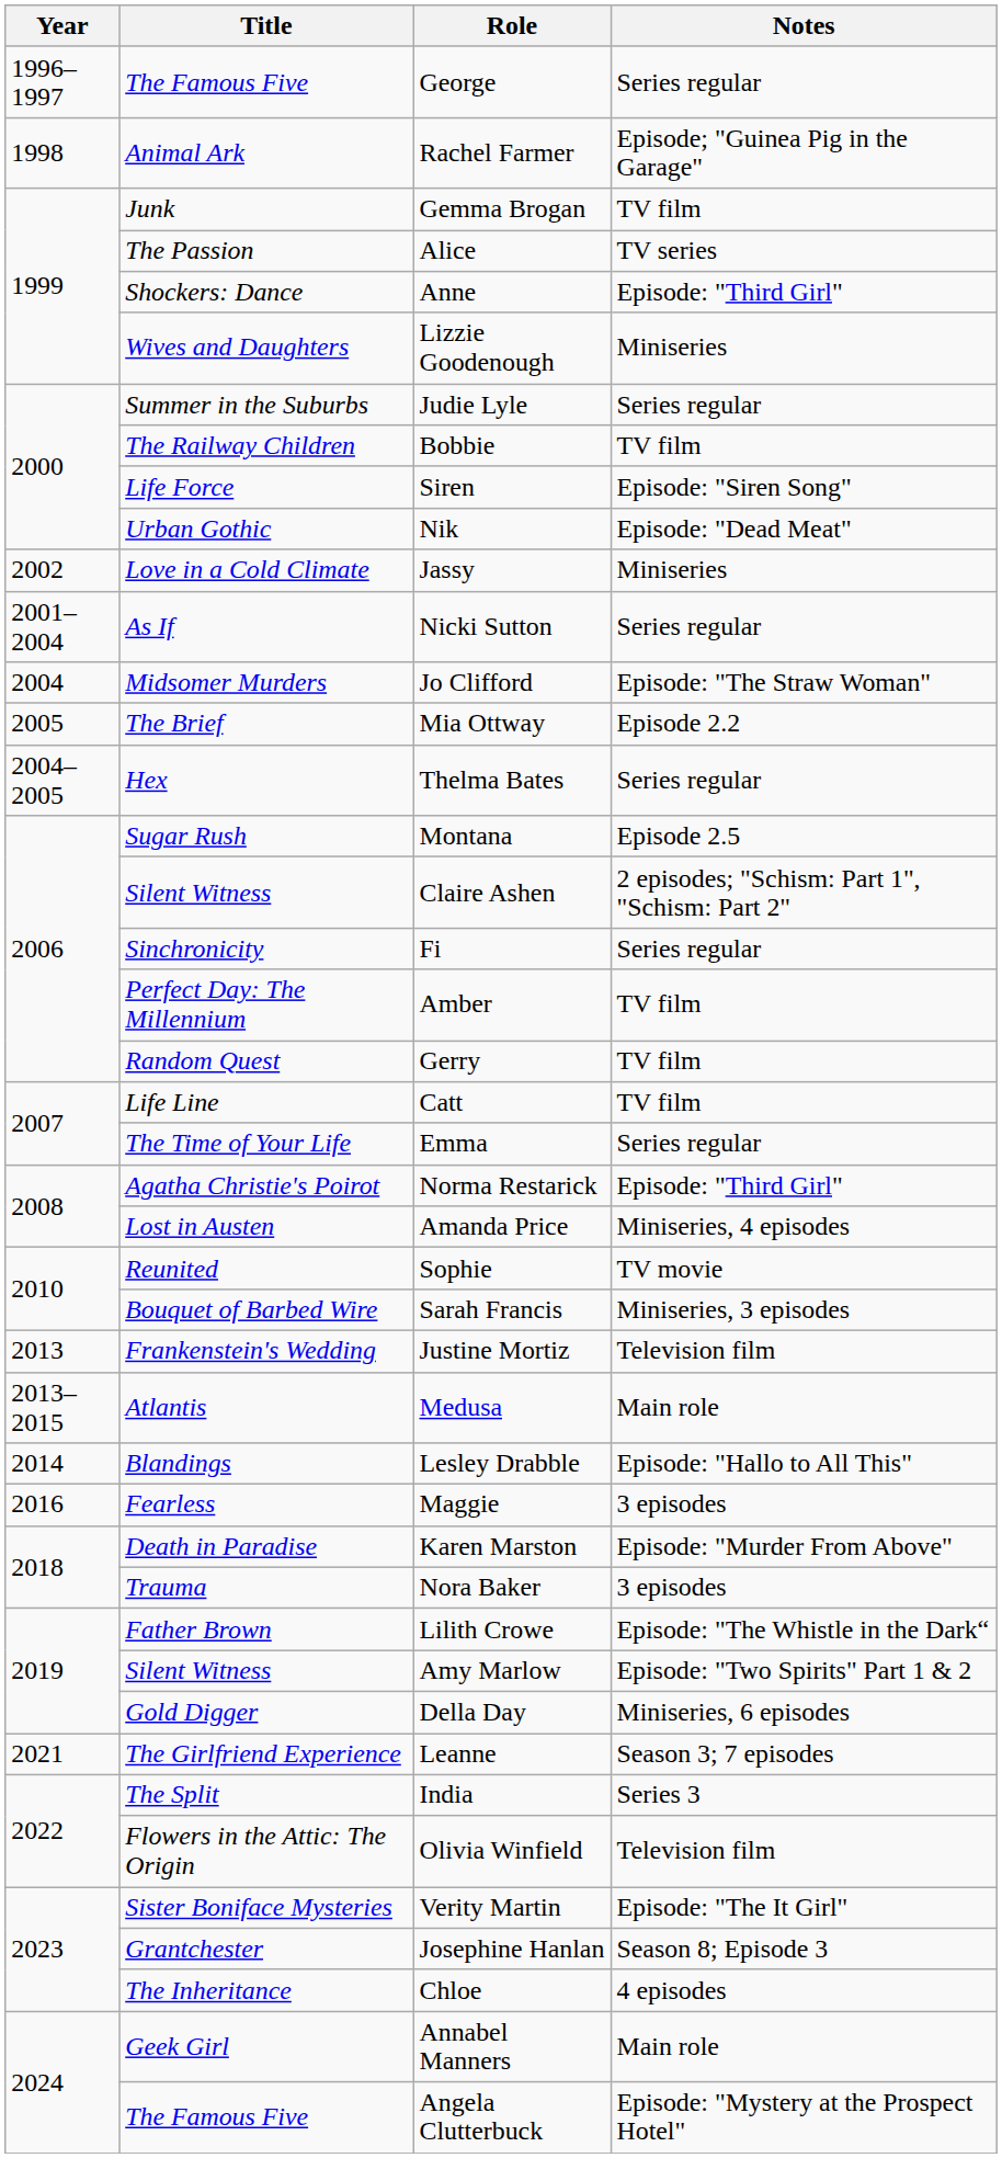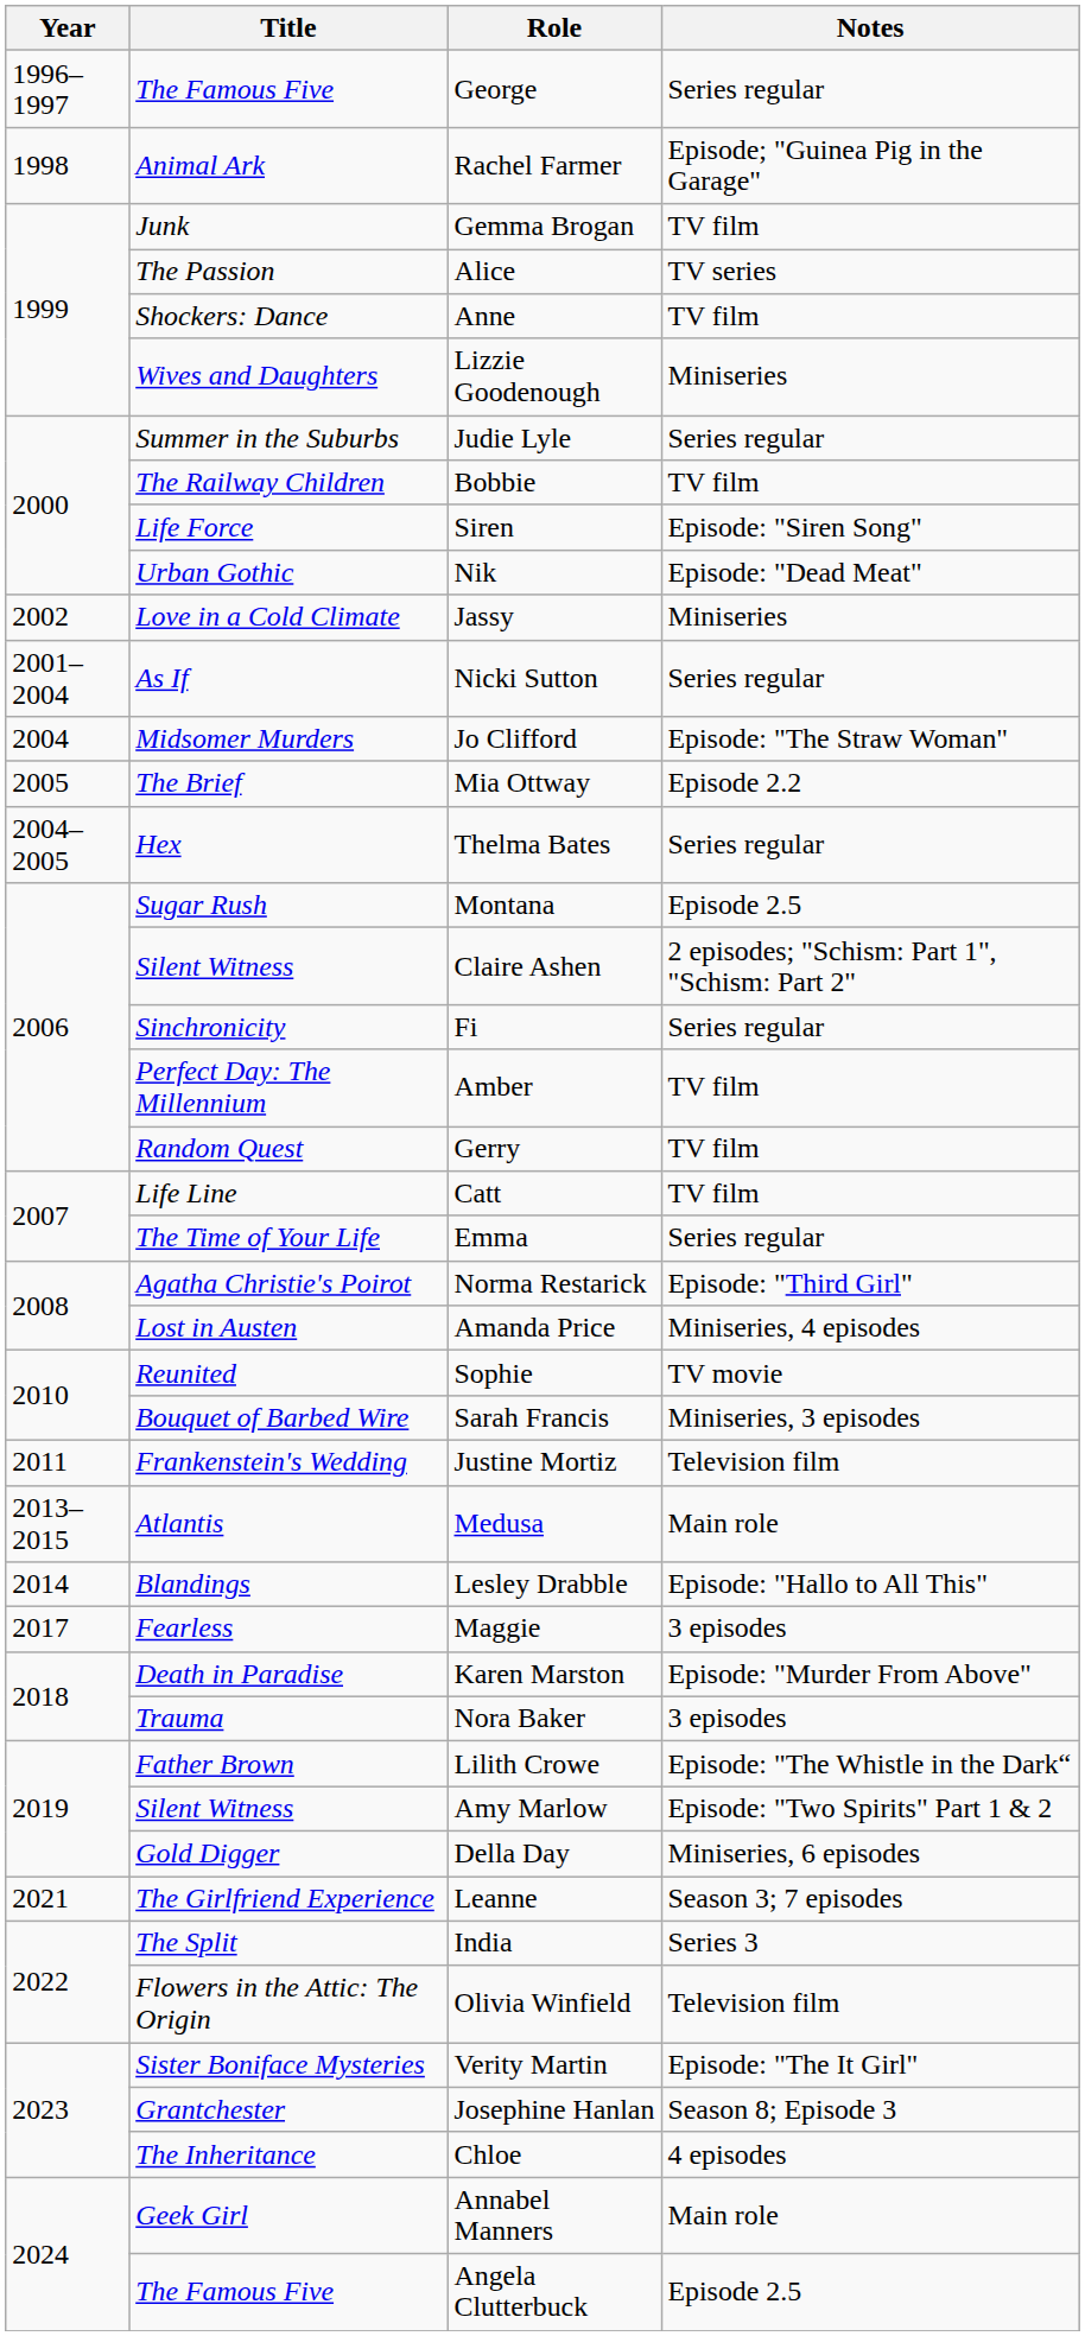Anne | Notes: Episode: "Third Girl" -> TV film
Justine Mortiz | Year: 2013 -> 2011
Maggie | Year: 2016 -> 2017
Angela Clutterbuck | Notes: Episode: "Mystery at the Prospect Hotel" -> Episode 2.5
